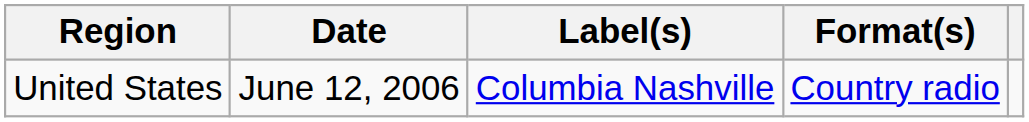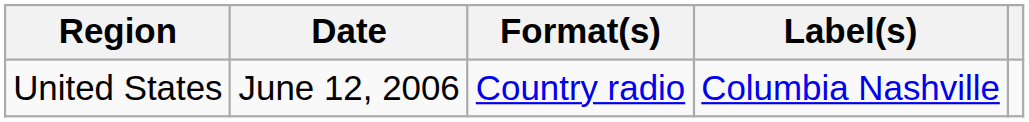columns swapped: Format(s) <-> Label(s)
